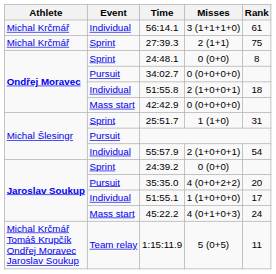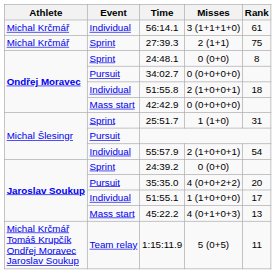45:22.2 | Rank: 24 -> 13
